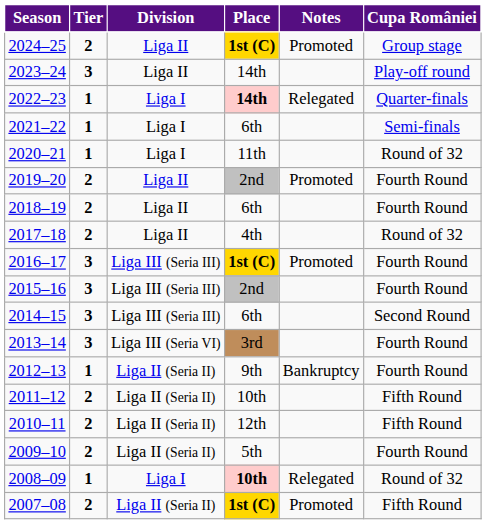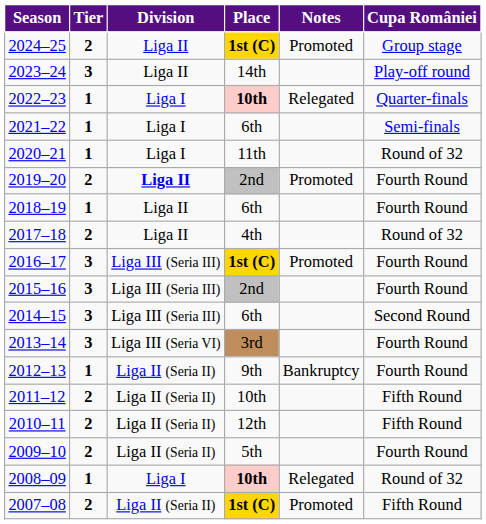2022–23 | Place: 14th -> 10th
2019–20 | Division: normal -> bold
2018–19 | Tier: 2 -> 1
